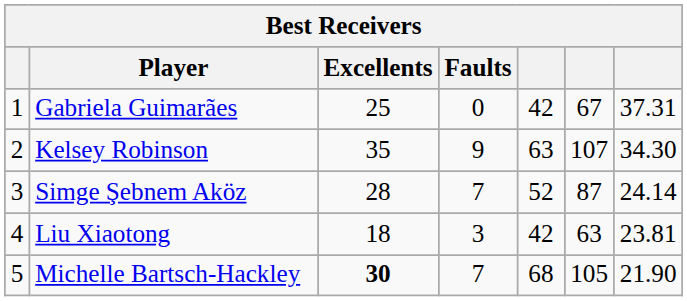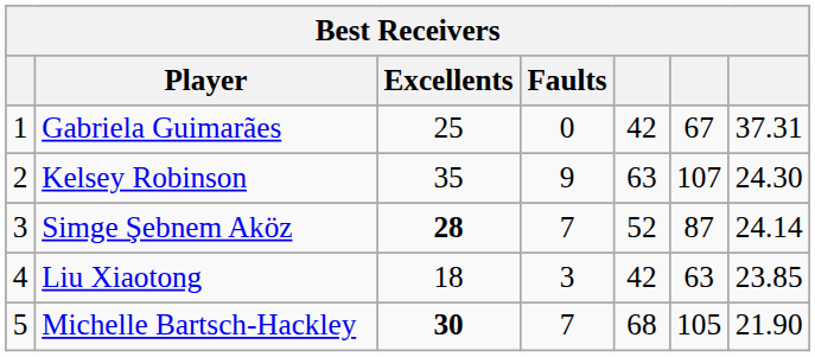Kelsey Robinson | column 7: 34.30 -> 24.30
Simge Şebnem Aköz | Excellents: normal -> bold
Liu Xiaotong | column 7: 23.81 -> 23.85
